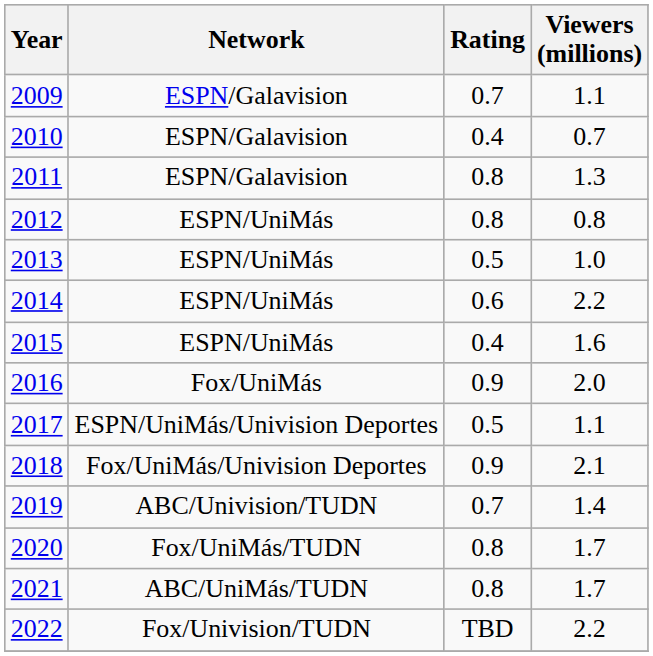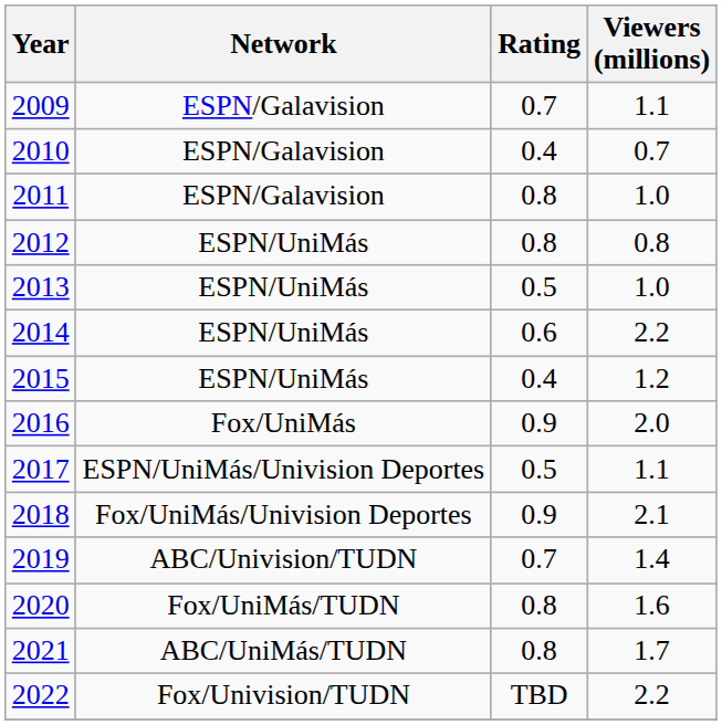2011 | Viewers (millions): 1.3 -> 1.0
2015 | Viewers (millions): 1.6 -> 1.2
2020 | Viewers (millions): 1.7 -> 1.6
